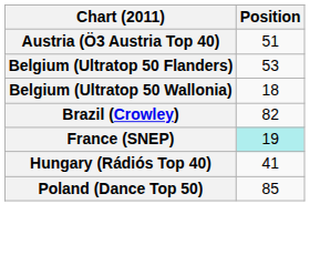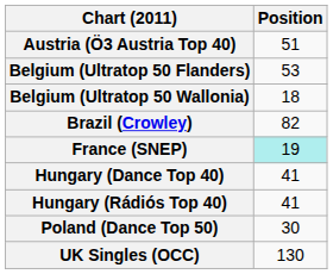+ row: Hungary (Dance Top 40) | 41
Poland (Dance Top 50) | Position: 85 -> 30
+ row: UK Singles (OCC) | 130
